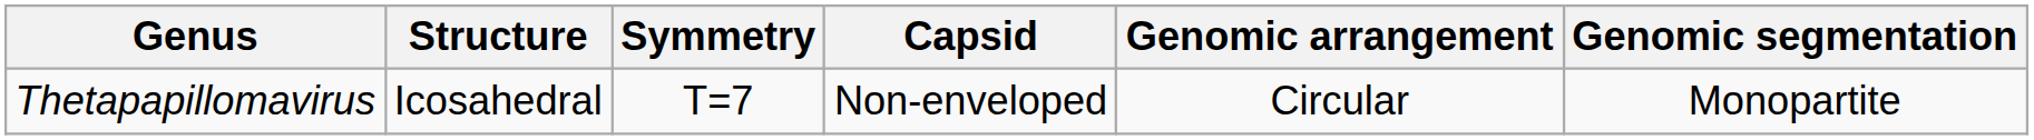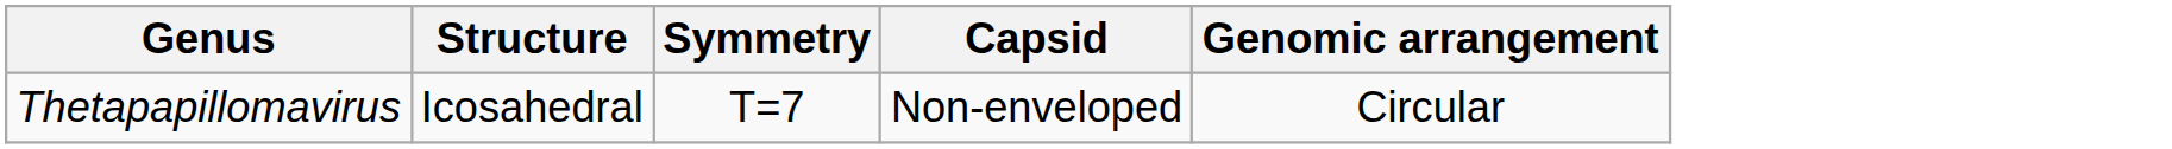- column: Genomic segmentation | Monopartite
